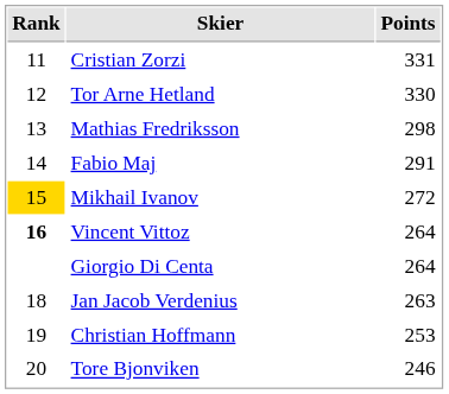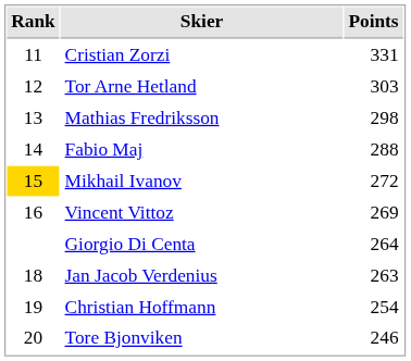Tor Arne Hetland | Points: 330 -> 303
Fabio Maj | Points: 291 -> 288
Vincent Vittoz | Rank: bold -> normal
Vincent Vittoz | Points: 264 -> 269
Christian Hoffmann | Points: 253 -> 254
